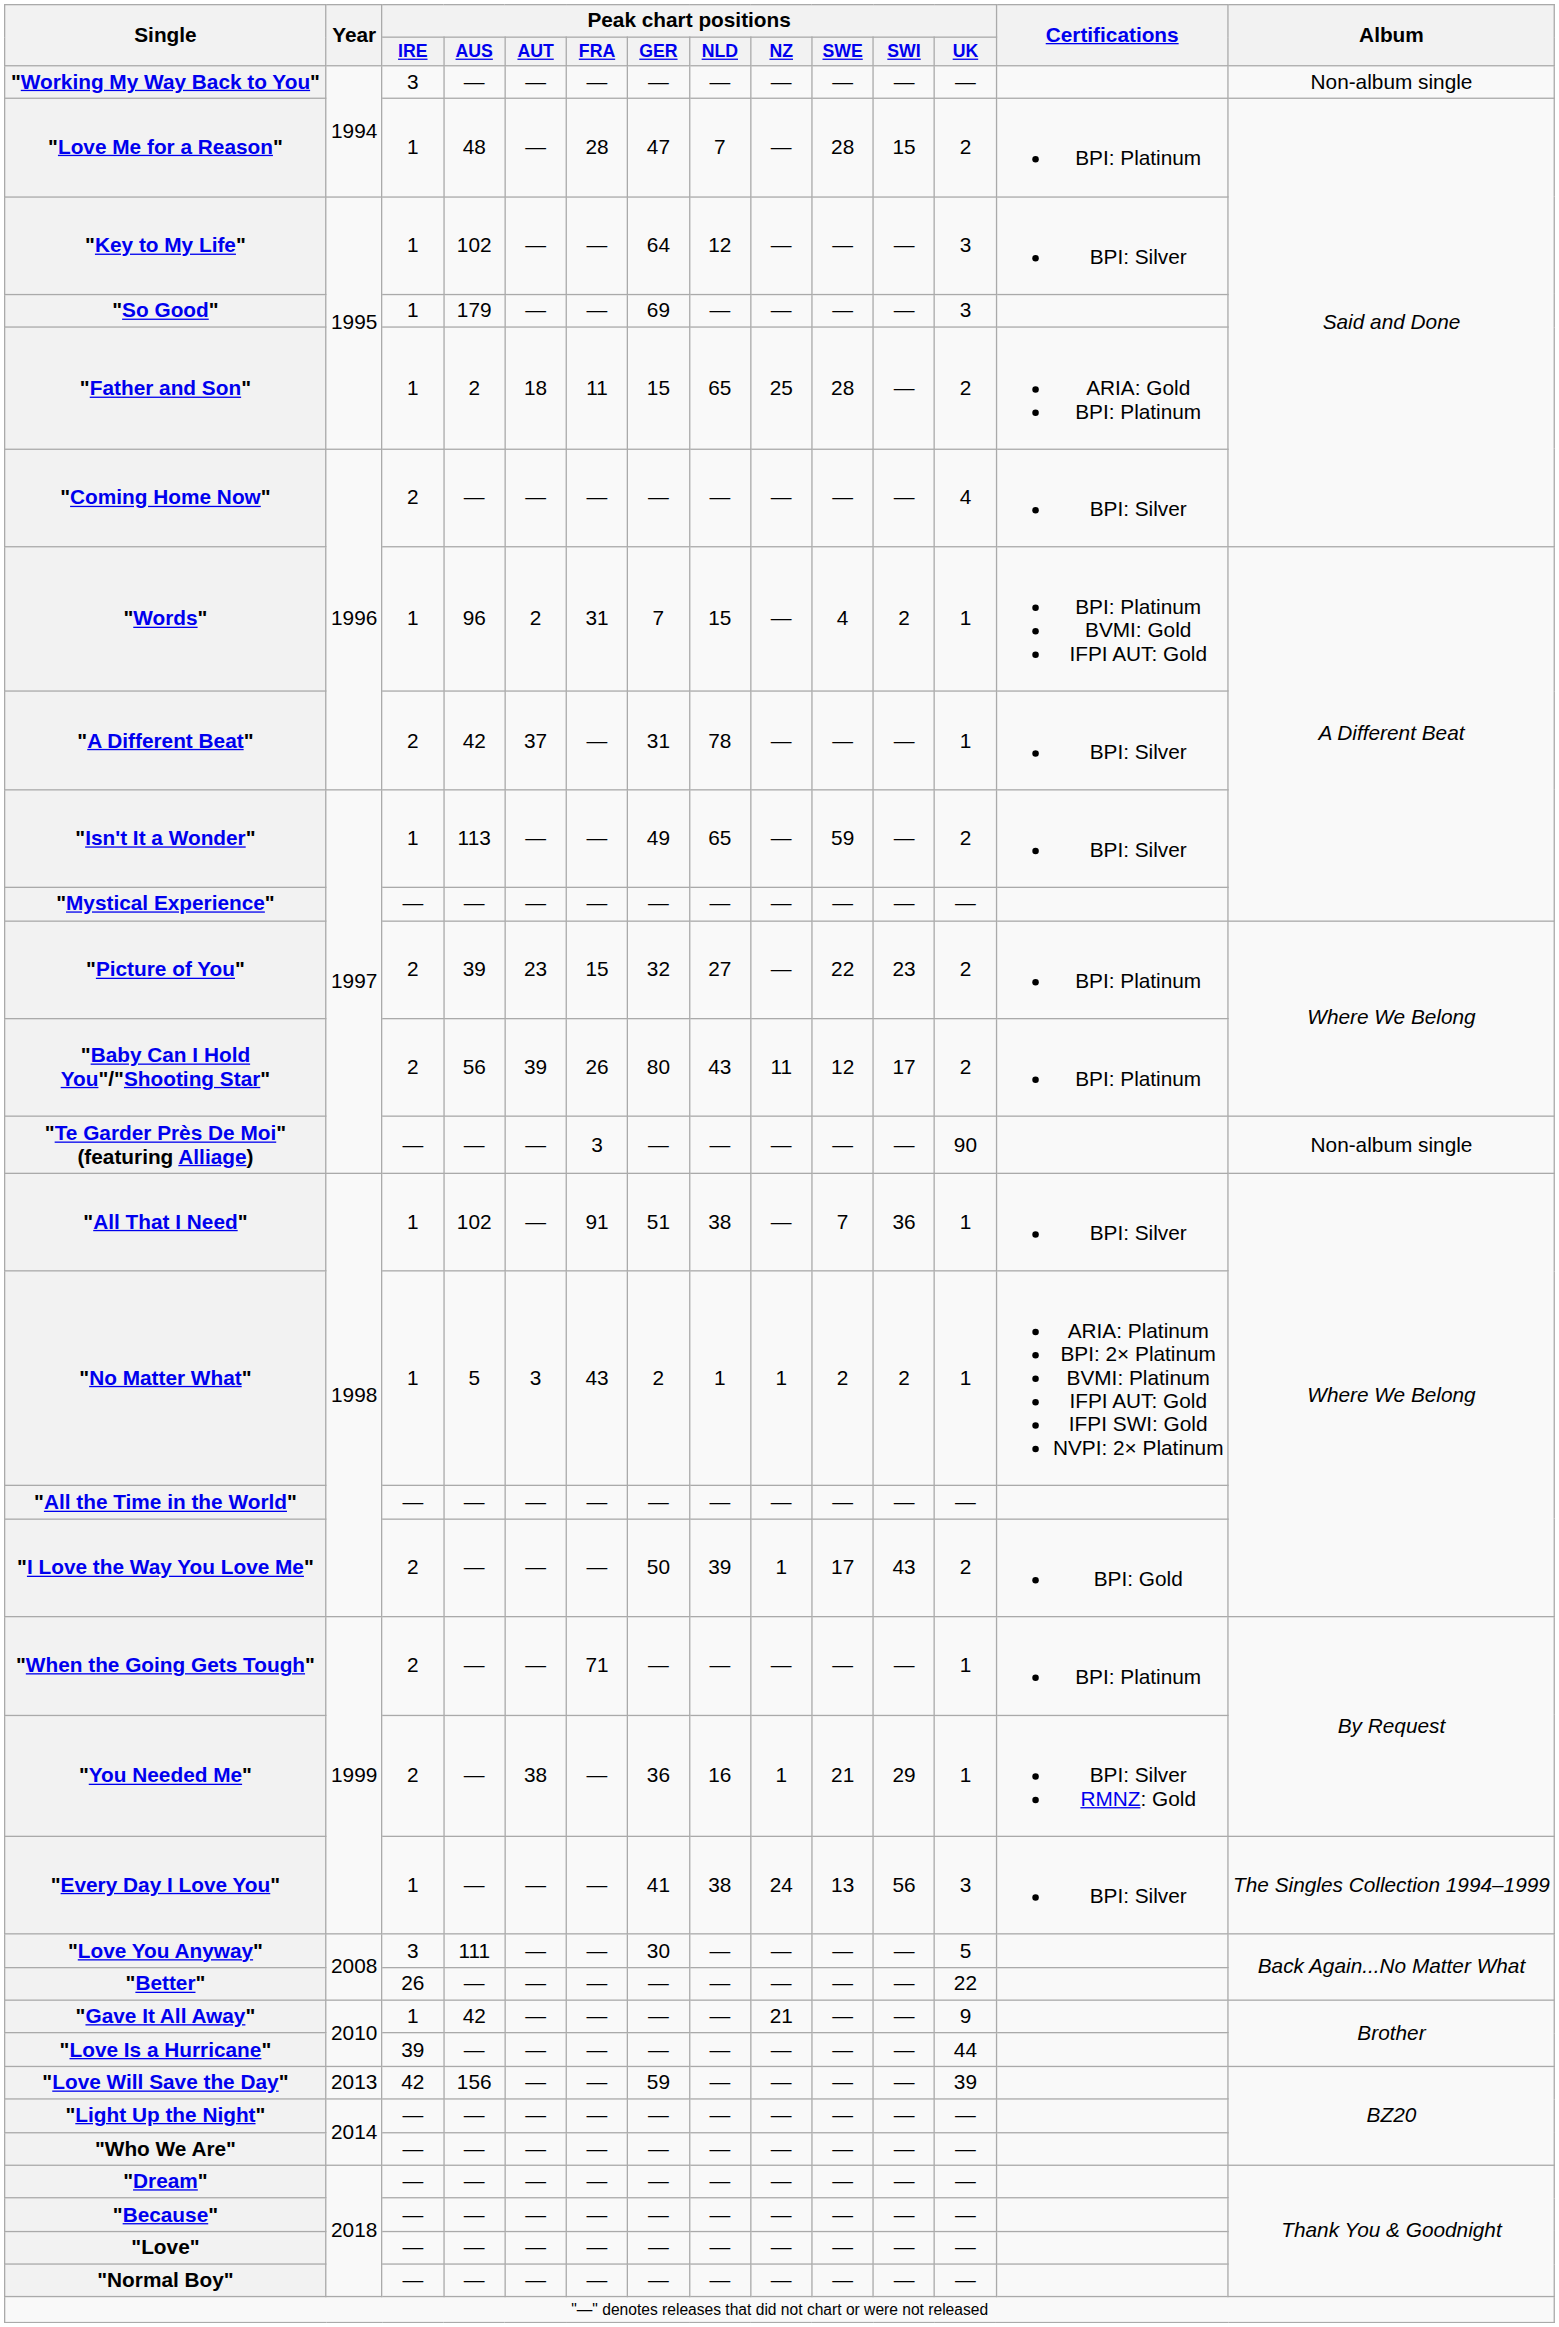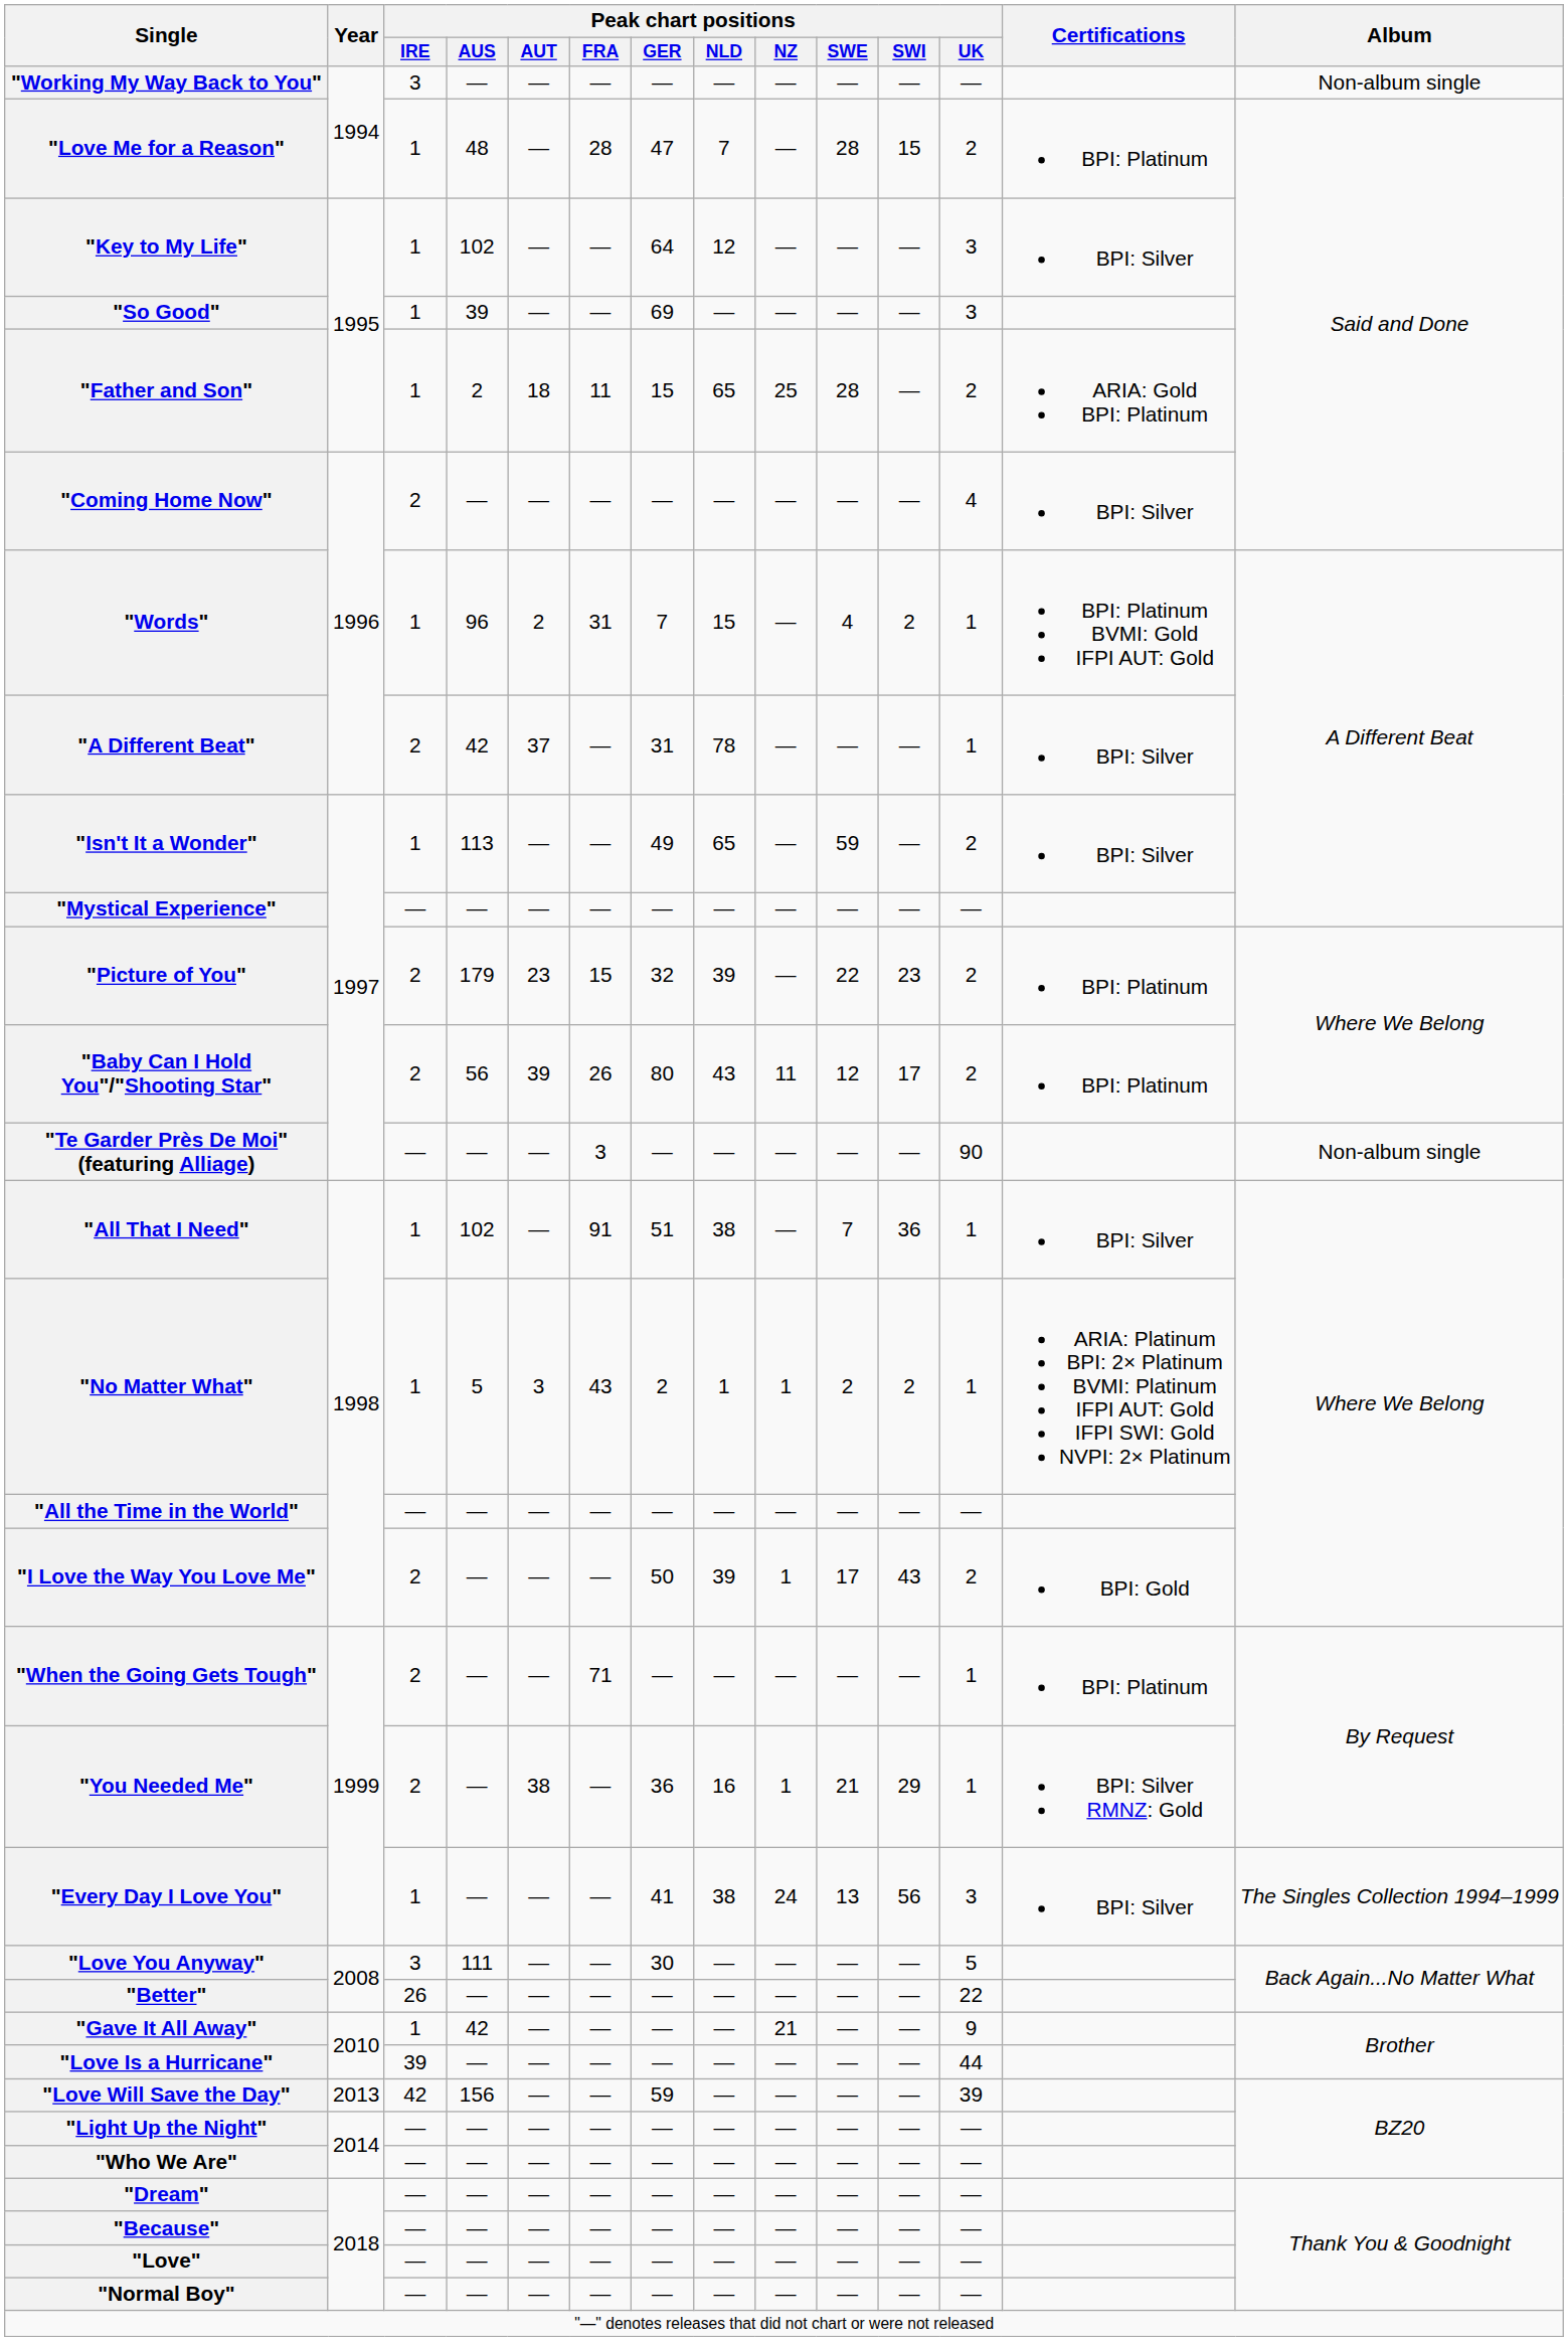"So Good" | Peak chart positions / AUS: 179 -> 39
"Picture of You" | Peak chart positions / AUS: 39 -> 179
"Picture of You" | Peak chart positions / NLD: 27 -> 39
